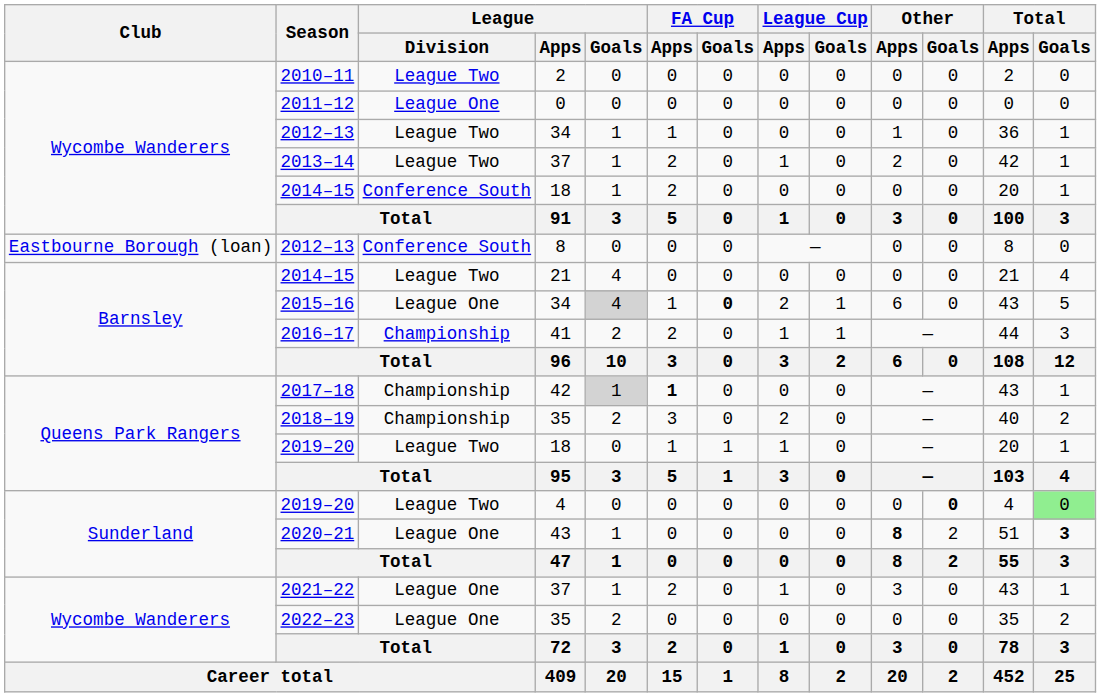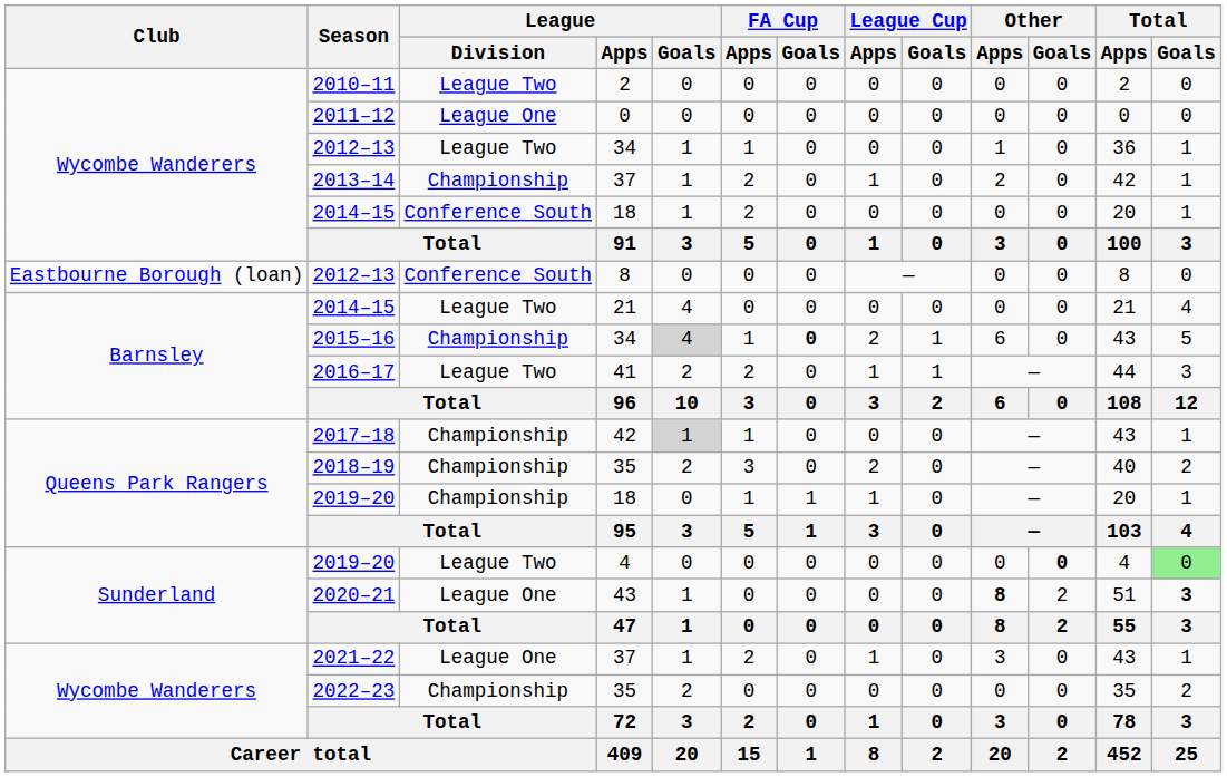2013–14 | League / Division: League Two -> Championship
2015–16 | League / Division: League One -> Championship
2016–17 | League / Division: Championship -> League Two
2017–18 | FA Cup / Apps: bold -> normal
2019–20 / 18 | League / Division: League Two -> Championship
2022–23 | League / Division: League One -> Championship
